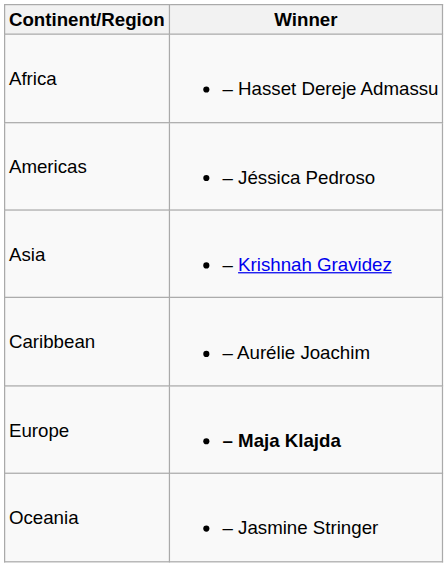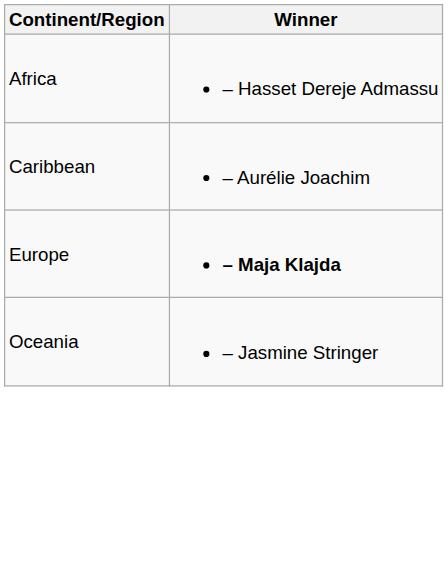- row: Americas | – Jéssica Pedroso
- row: Asia | – Krishnah Gravidez
